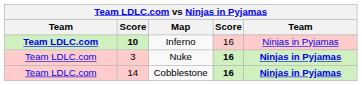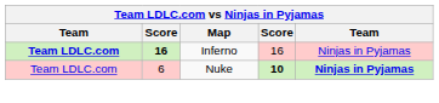Inferno | column 2: 10 -> 16
Nuke | column 2: 3 -> 6
Nuke | column 4: 16 -> 10
- row: Team LDLC.com | 14 | Cobblestone | 16 | Ninjas in Pyjamas
